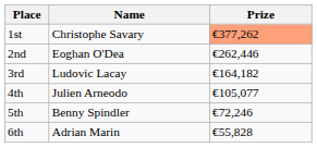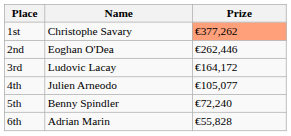3rd | Prize: €164,182 -> €164,172
5th | Prize: €72,246 -> €72,240
